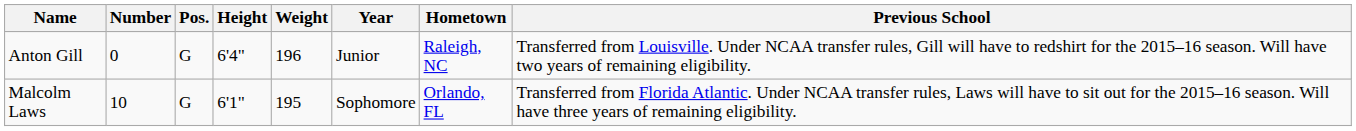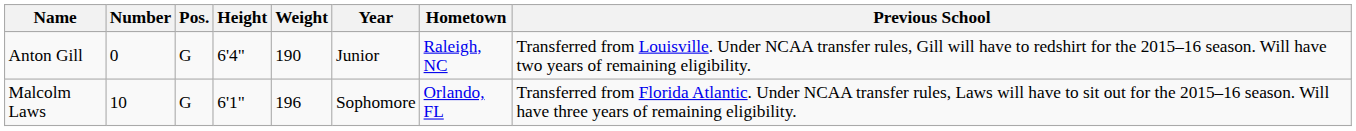Anton Gill | Weight: 196 -> 190
Malcolm Laws | Weight: 195 -> 196
